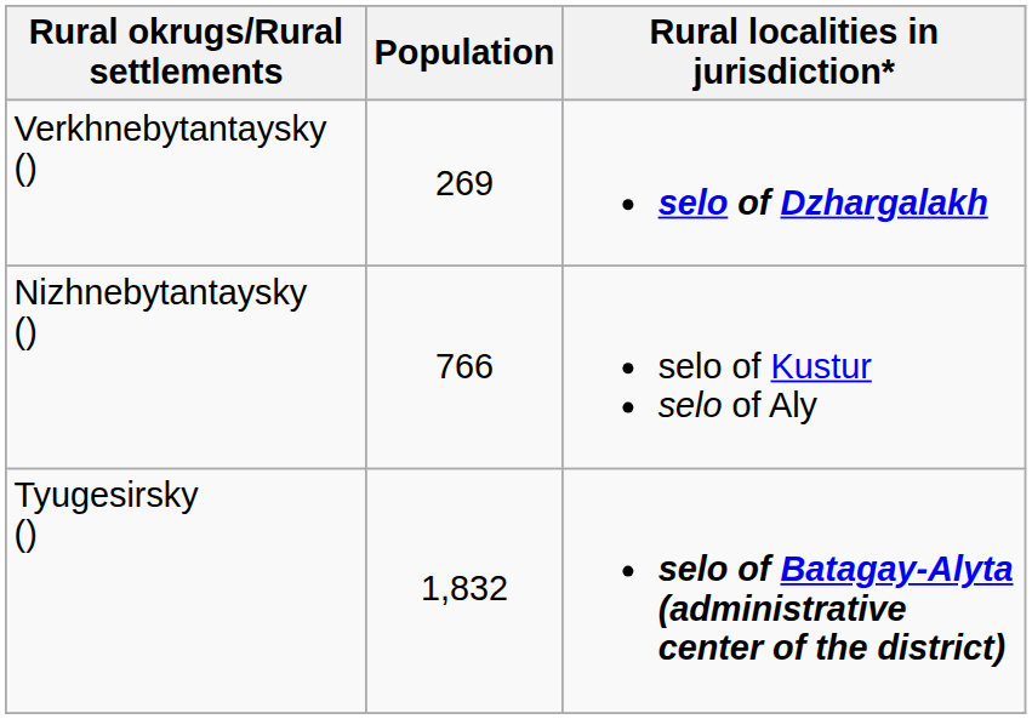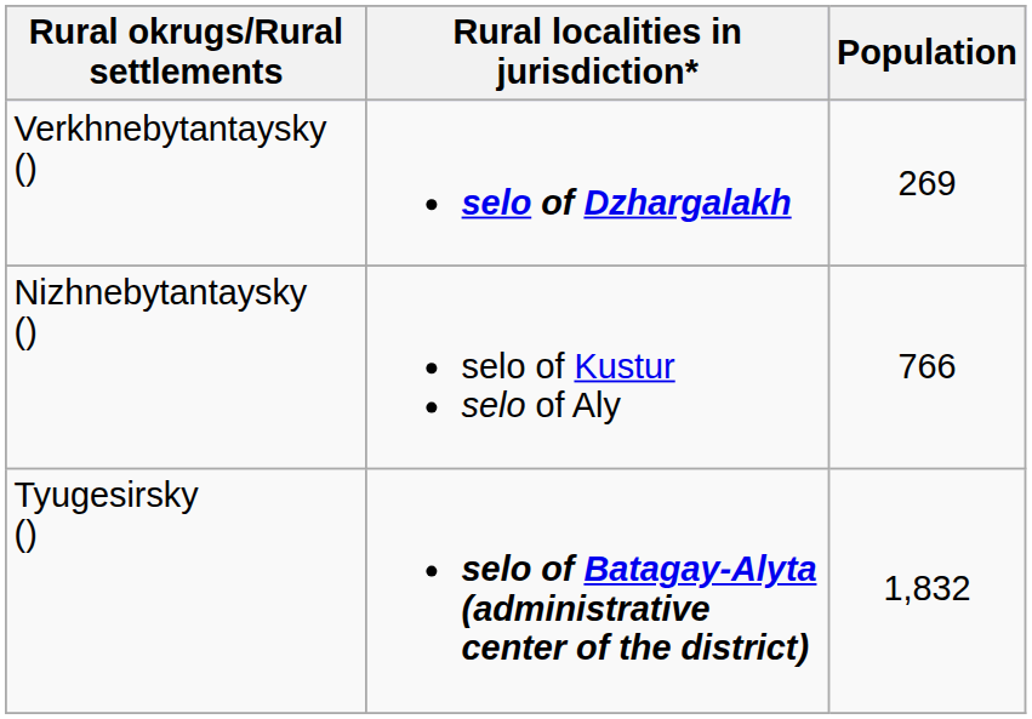columns swapped: Population <-> Rural localities in jurisdiction*
